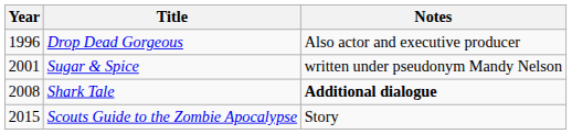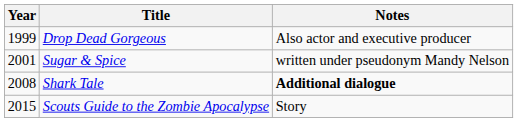Drop Dead Gorgeous | Year: 1996 -> 1999
